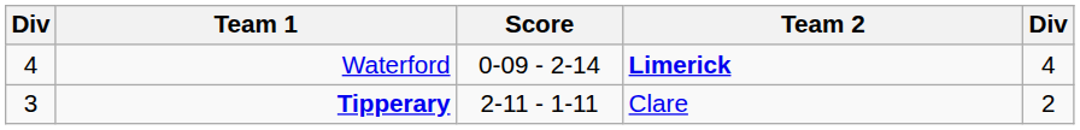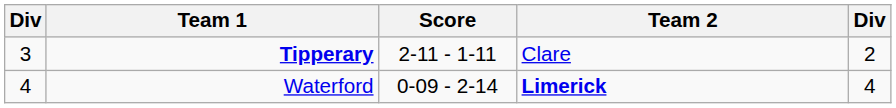rows swapped: Waterford <-> Tipperary
